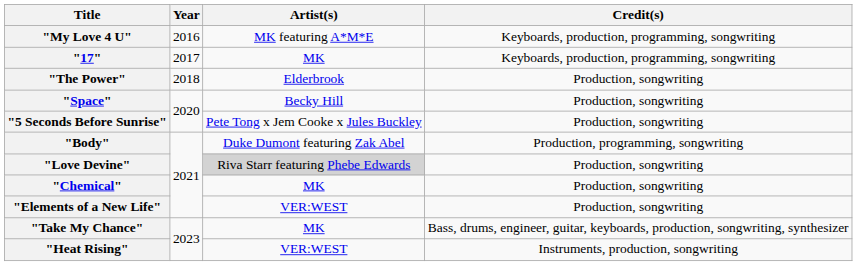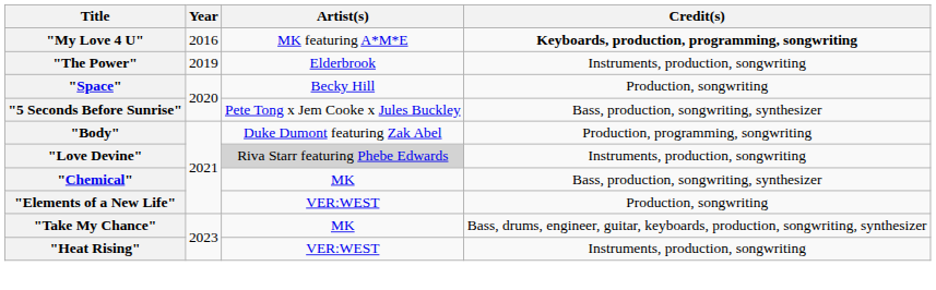"My Love 4 U" | Credit(s): normal -> bold
- row: "17" | 2017 | MK | Keyboards, production, programming, songwriting
"The Power" | Year: 2018 -> 2019
"The Power" | Credit(s): Production, songwriting -> Instruments, production, songwriting
"5 Seconds Before Sunrise" | Credit(s): Production, songwriting -> Bass, production, songwriting, synthesizer
"Love Devine" | Credit(s): Production, songwriting -> Instruments, production, songwriting
"Chemical" | Credit(s): Production, songwriting -> Bass, production, songwriting, synthesizer
